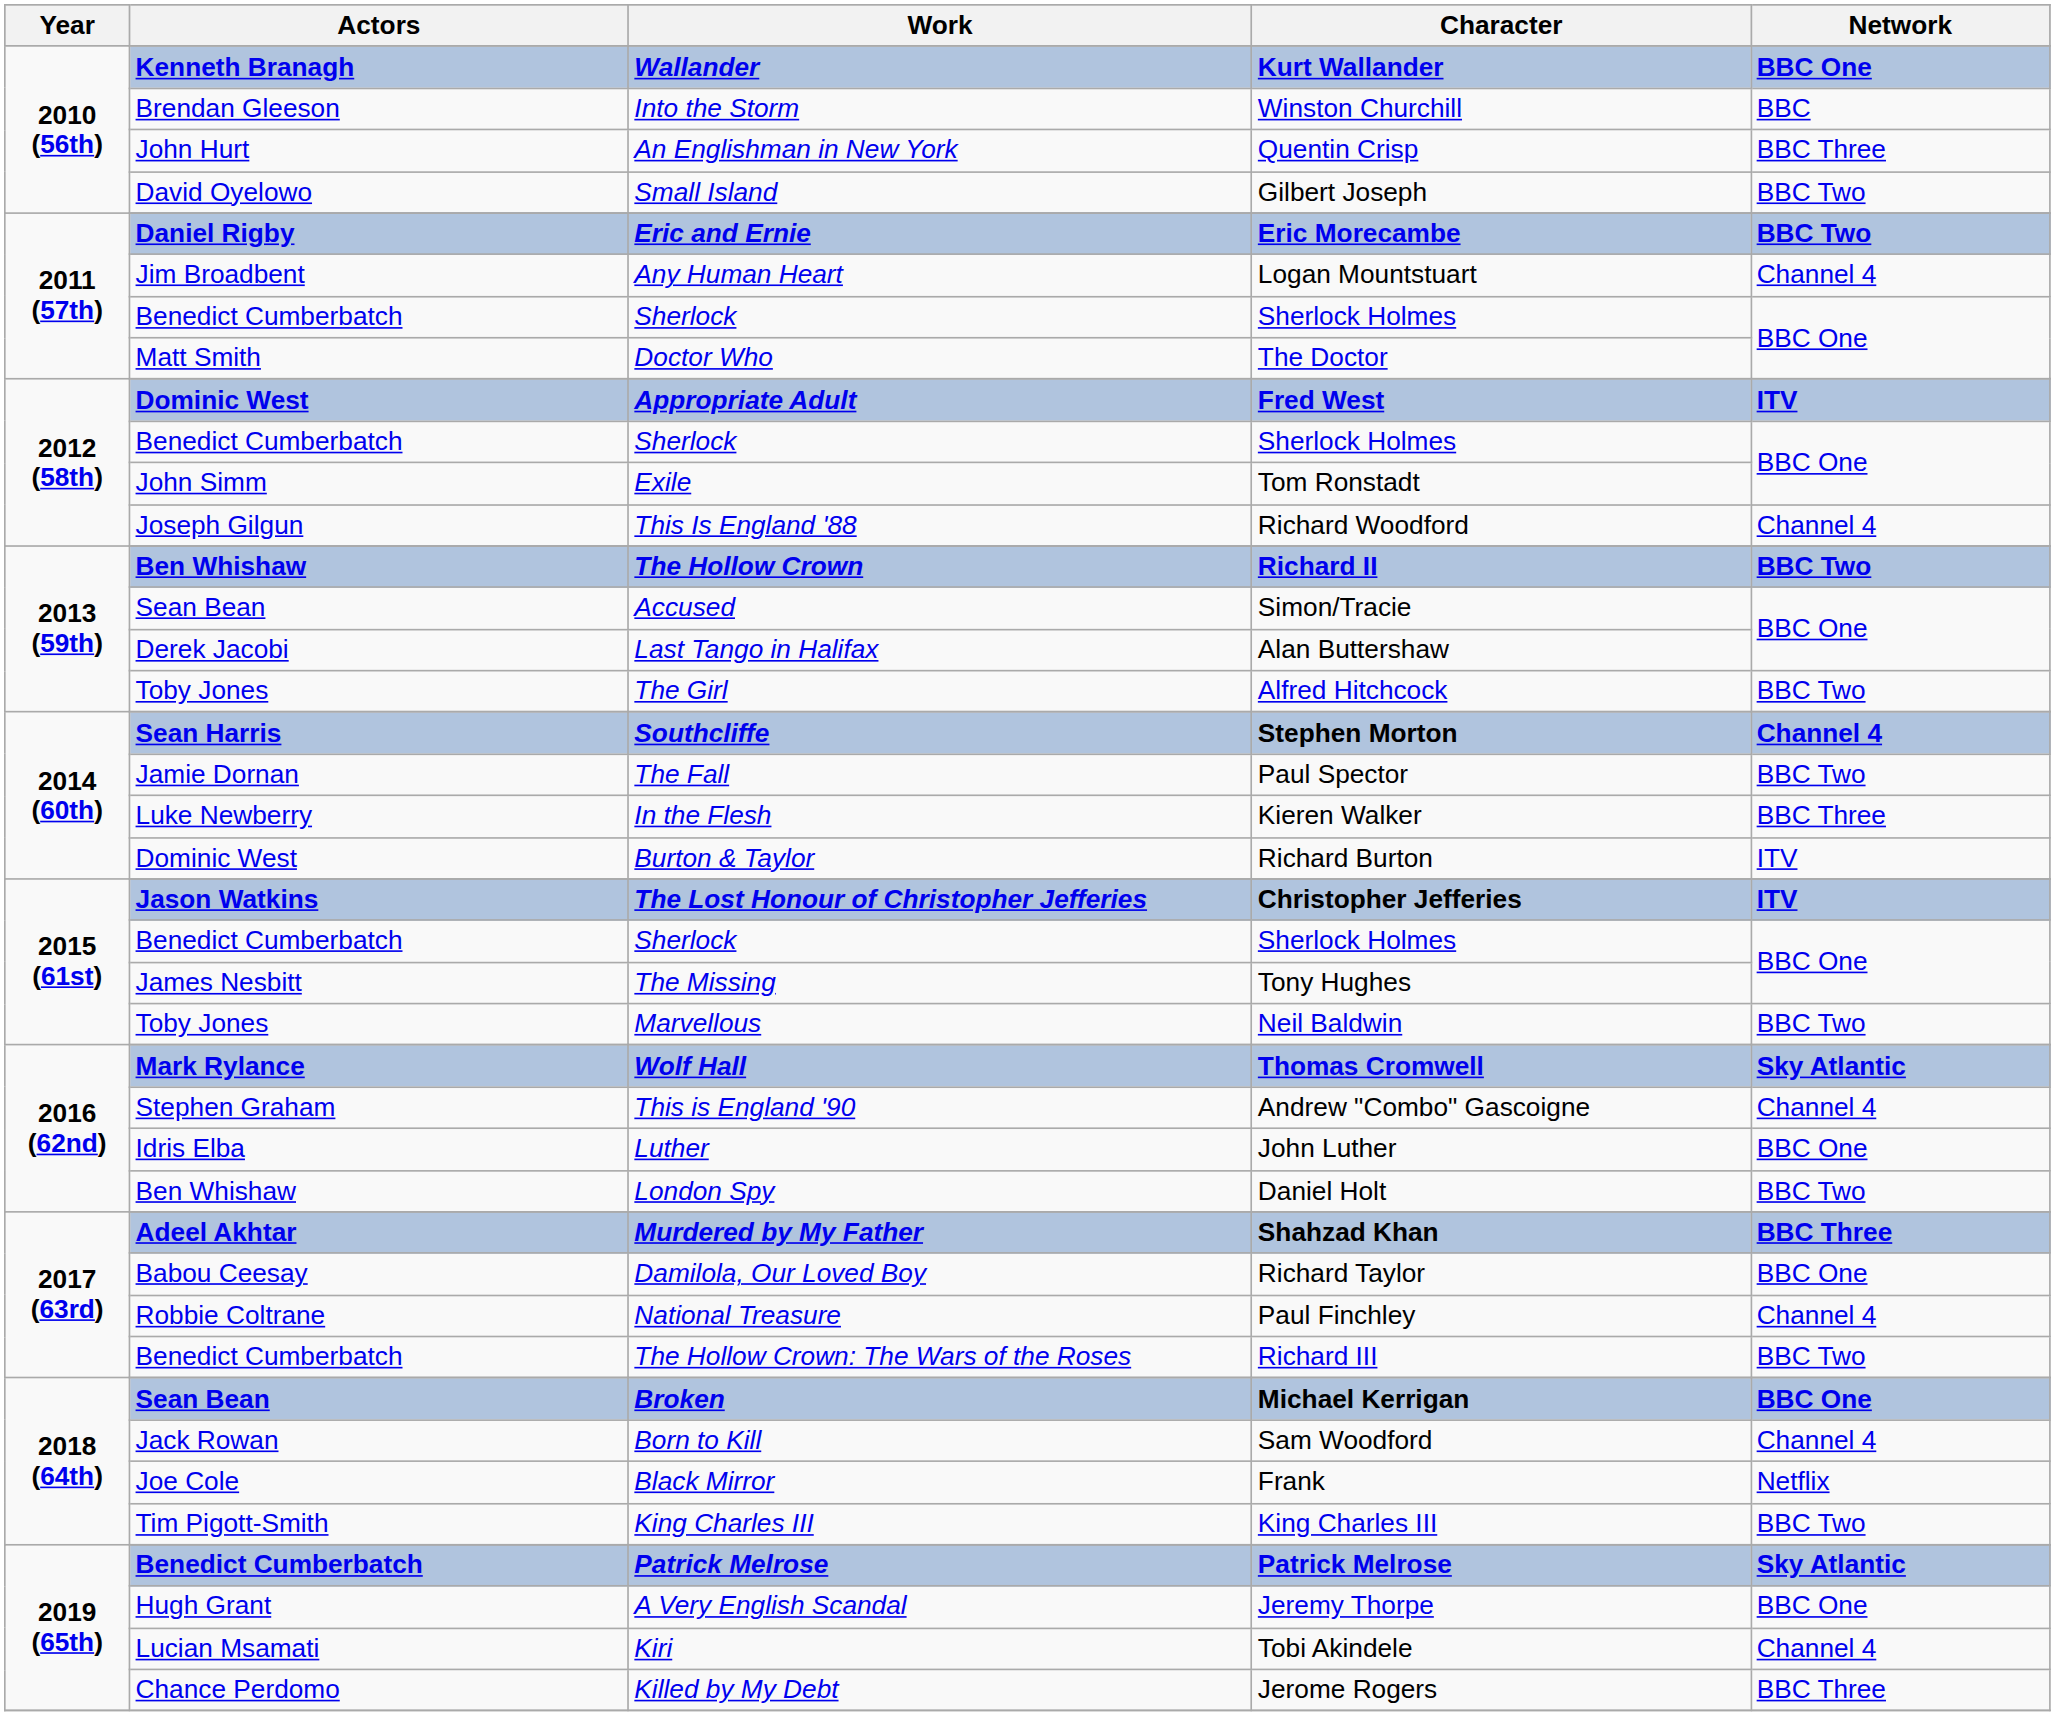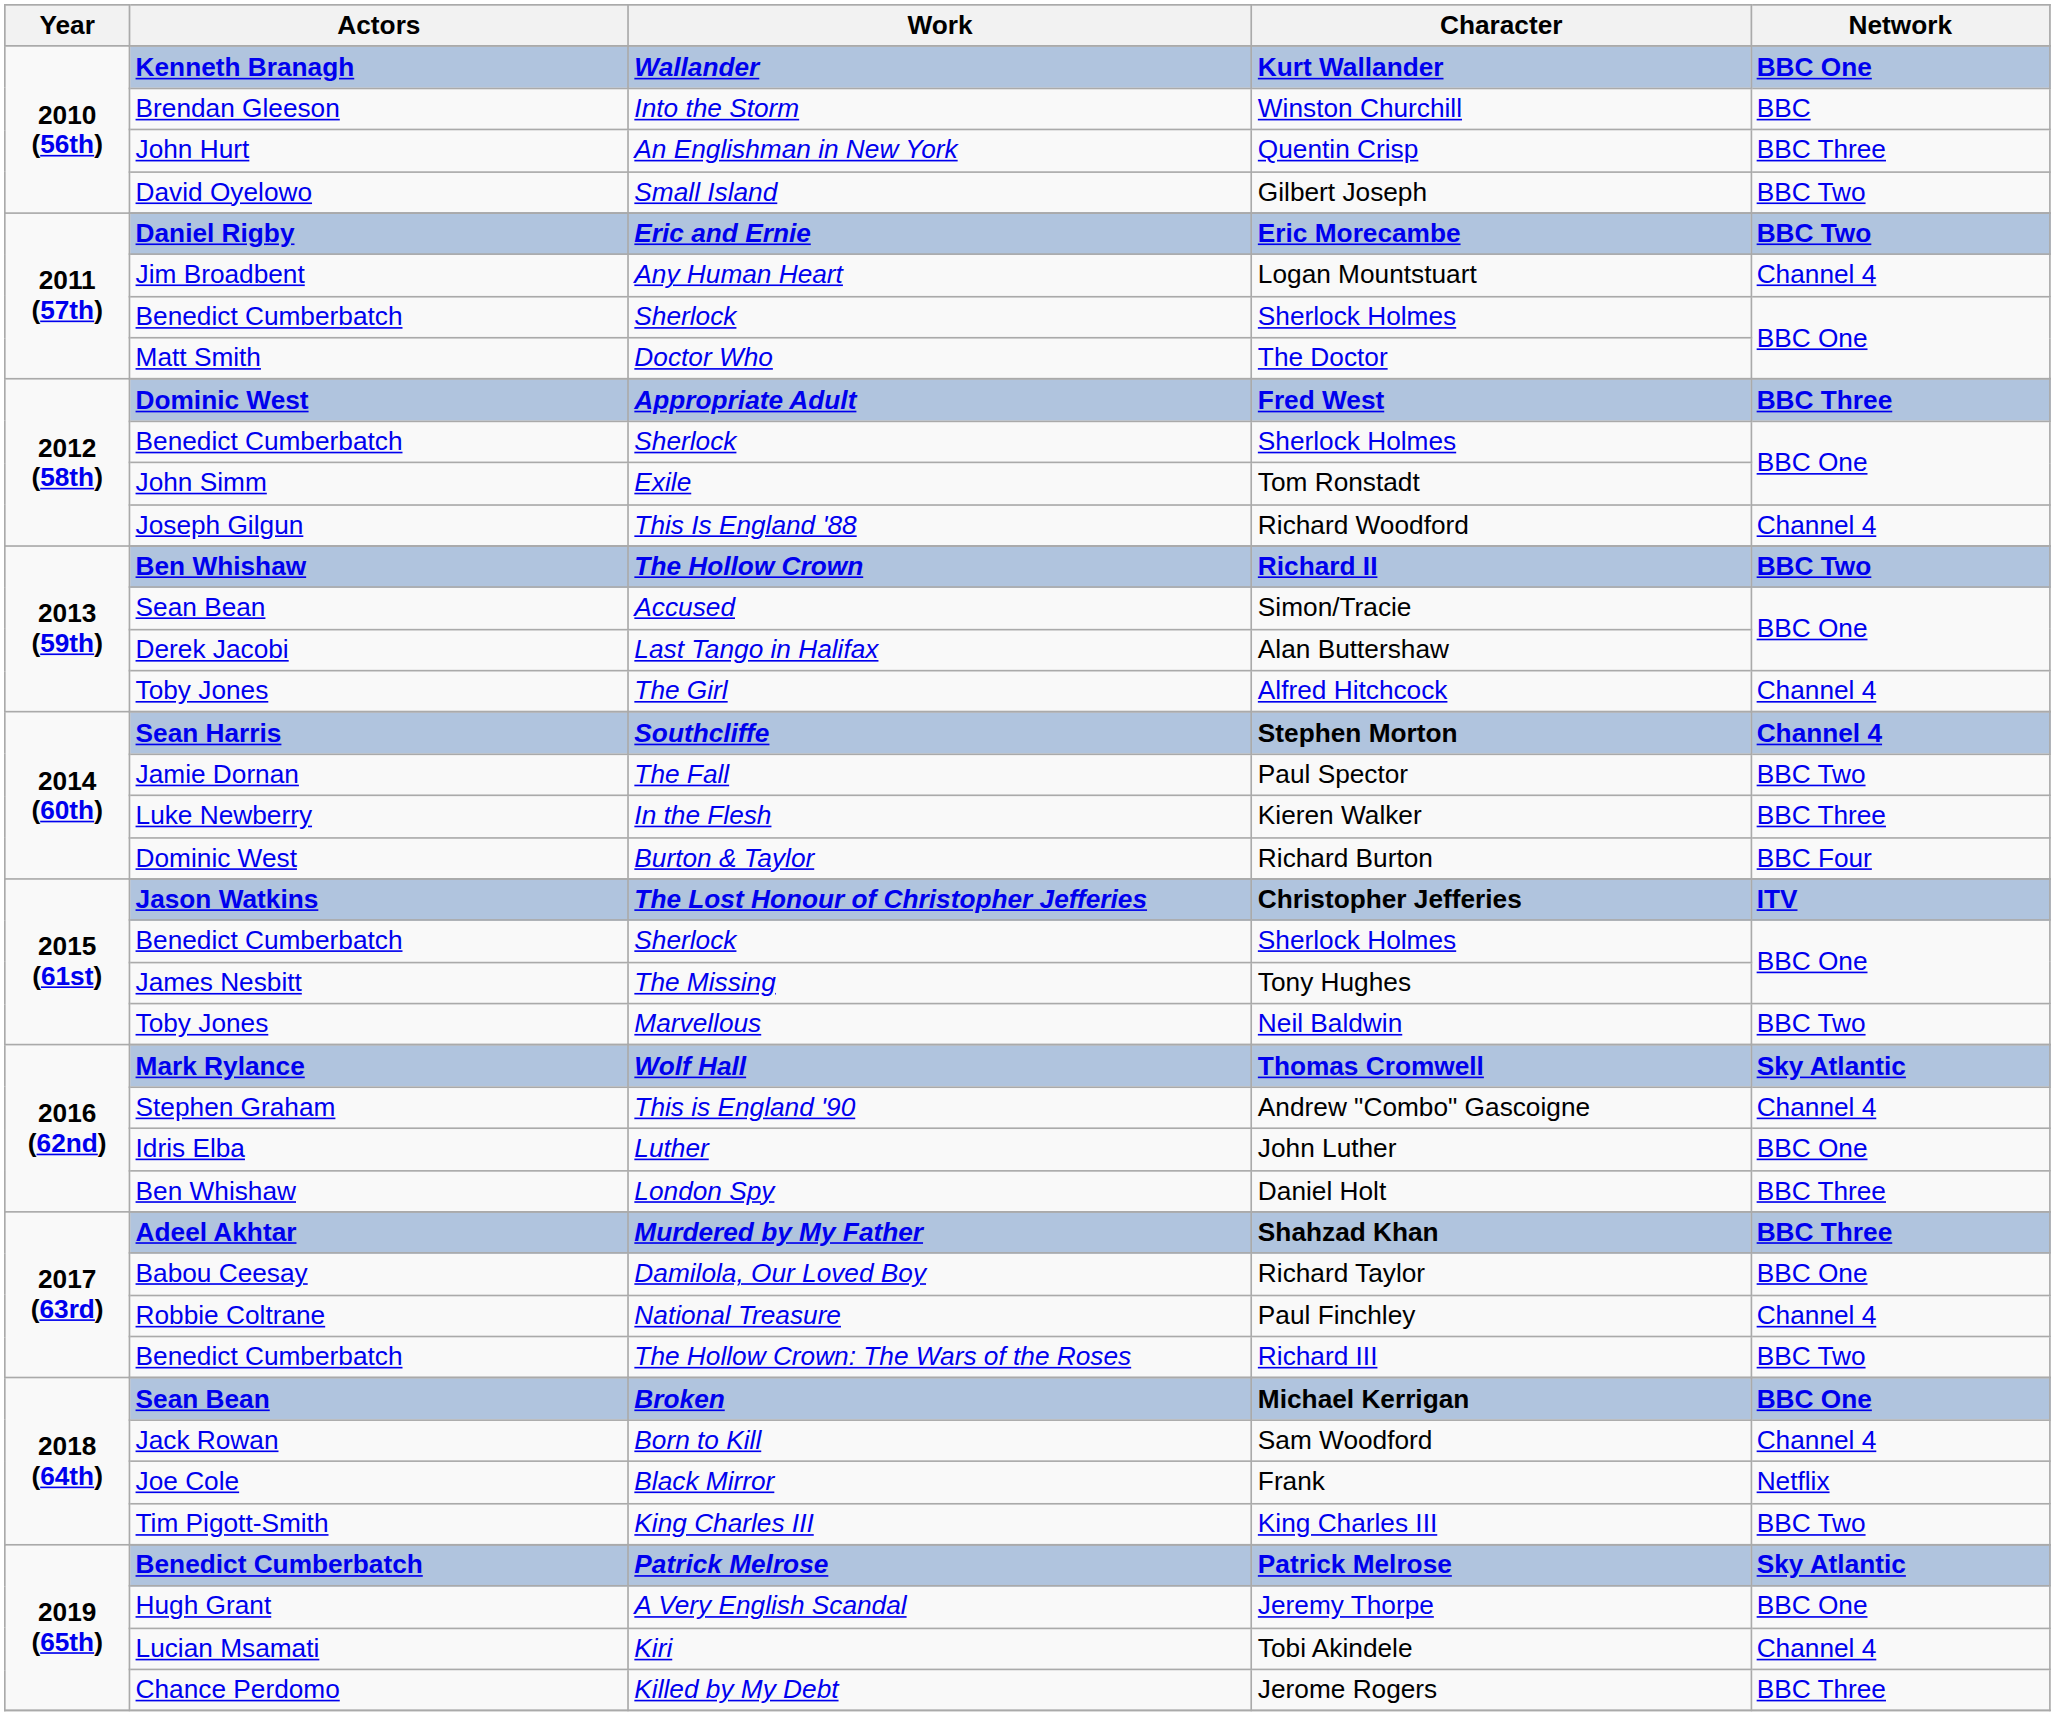Appropriate Adult | Network: ITV -> BBC Three
The Girl | Network: BBC Two -> Channel 4
Burton & Taylor | Network: ITV -> BBC Four
London Spy | Network: BBC Two -> BBC Three
